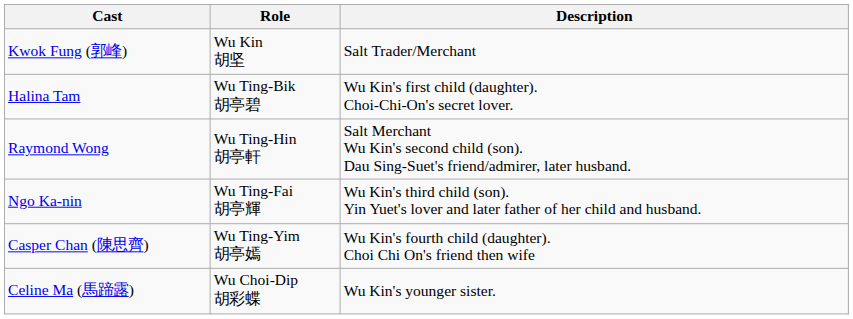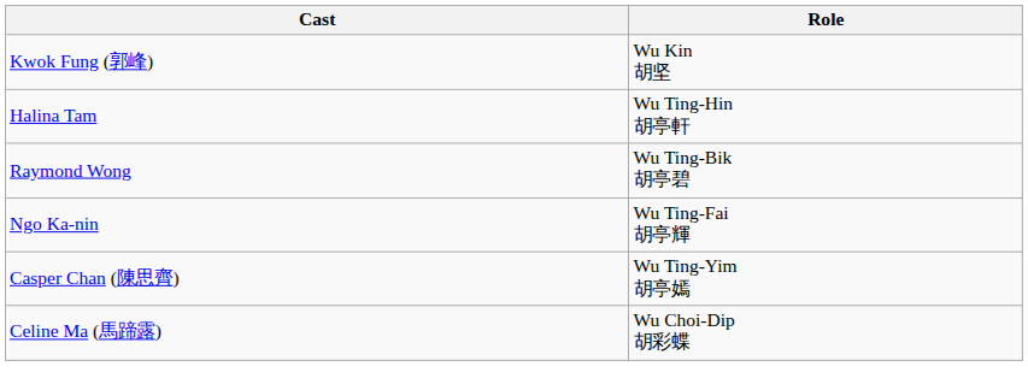- column: Description | Salt Trader/Merchant | Wu Kin's first child (daughter). Choi-Chi-On's secret lover. | Salt Merchant Wu Kin's second child (son). Dau Sing-Suet's friend/admirer, later husband. | Wu Kin's third child (son). Yin Yuet's lover and later father of her child and husband. | Wu Kin's fourth child (daughter). Choi Chi On's friend then wife | Wu Kin's younger sister.
Halina Tam | Role: Wu Ting-Bik 胡亭碧 -> Wu Ting-Hin 胡亭軒
Raymond Wong | Role: Wu Ting-Hin 胡亭軒 -> Wu Ting-Bik 胡亭碧
